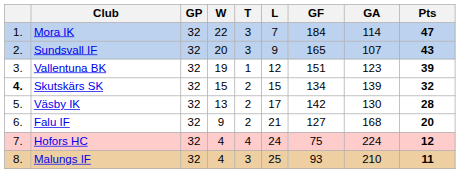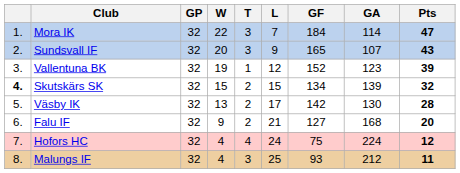Vallentuna BK | GF: 151 -> 152
Malungs IF | GA: 210 -> 212
